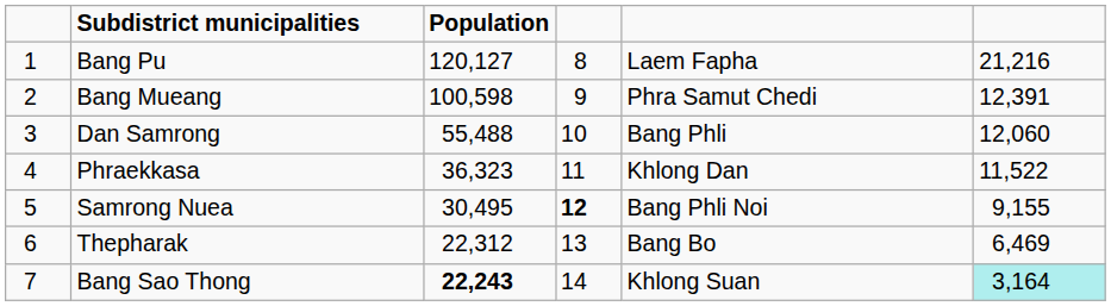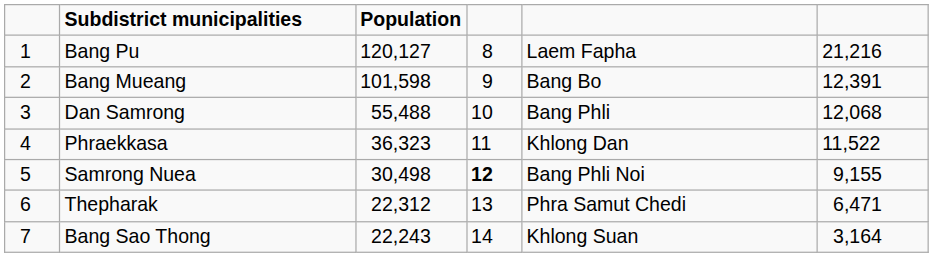Bang Mueang | Population: 100,598 -> 101,598
Bang Mueang | column 5: Phra Samut Chedi -> Bang Bo
Dan Samrong | column 6: 12,060 -> 12,068
Samrong Nuea | Population: 30,495 -> 30,498
Thepharak | column 5: Bang Bo -> Phra Samut Chedi
Thepharak | column 6: 6,469 -> 6,471
Bang Sao Thong | Population: bold -> normal
Bang Sao Thong | column 6: paleturquoise background -> no background
